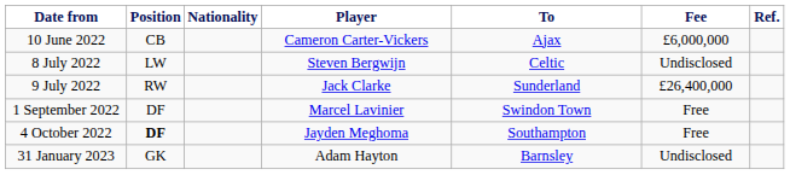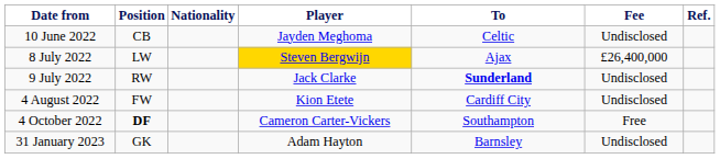10 June 2022 | Player: Cameron Carter-Vickers -> Jayden Meghoma
10 June 2022 | To: Ajax -> Celtic
10 June 2022 | Fee: £6,000,000 -> Undisclosed
8 July 2022 | Player: no background -> gold background
8 July 2022 | To: Celtic -> Ajax
8 July 2022 | Fee: Undisclosed -> £26,400,000
9 July 2022 | To: normal -> bold
9 July 2022 | Fee: £26,400,000 -> Undisclosed
+ row: 4 August 2022 | FW | Kion Etete | Cardiff City | Undisclosed
- row: 1 September 2022 | DF | Marcel Lavinier | Swindon Town | Free
4 October 2022 | Player: Jayden Meghoma -> Cameron Carter-Vickers
